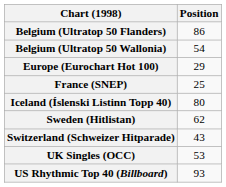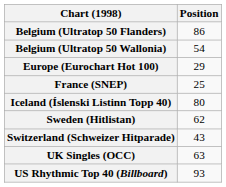UK Singles (OCC) | Position: 53 -> 63
